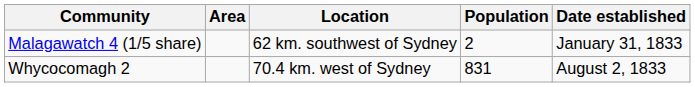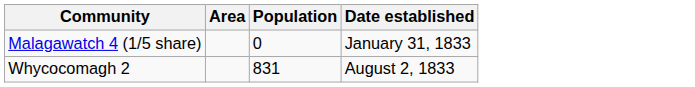- column: Location | 62 km. southwest of Sydney | 70.4 km. west of Sydney
Malagawatch 4 (1/5 share) | Population: 2 -> 0
